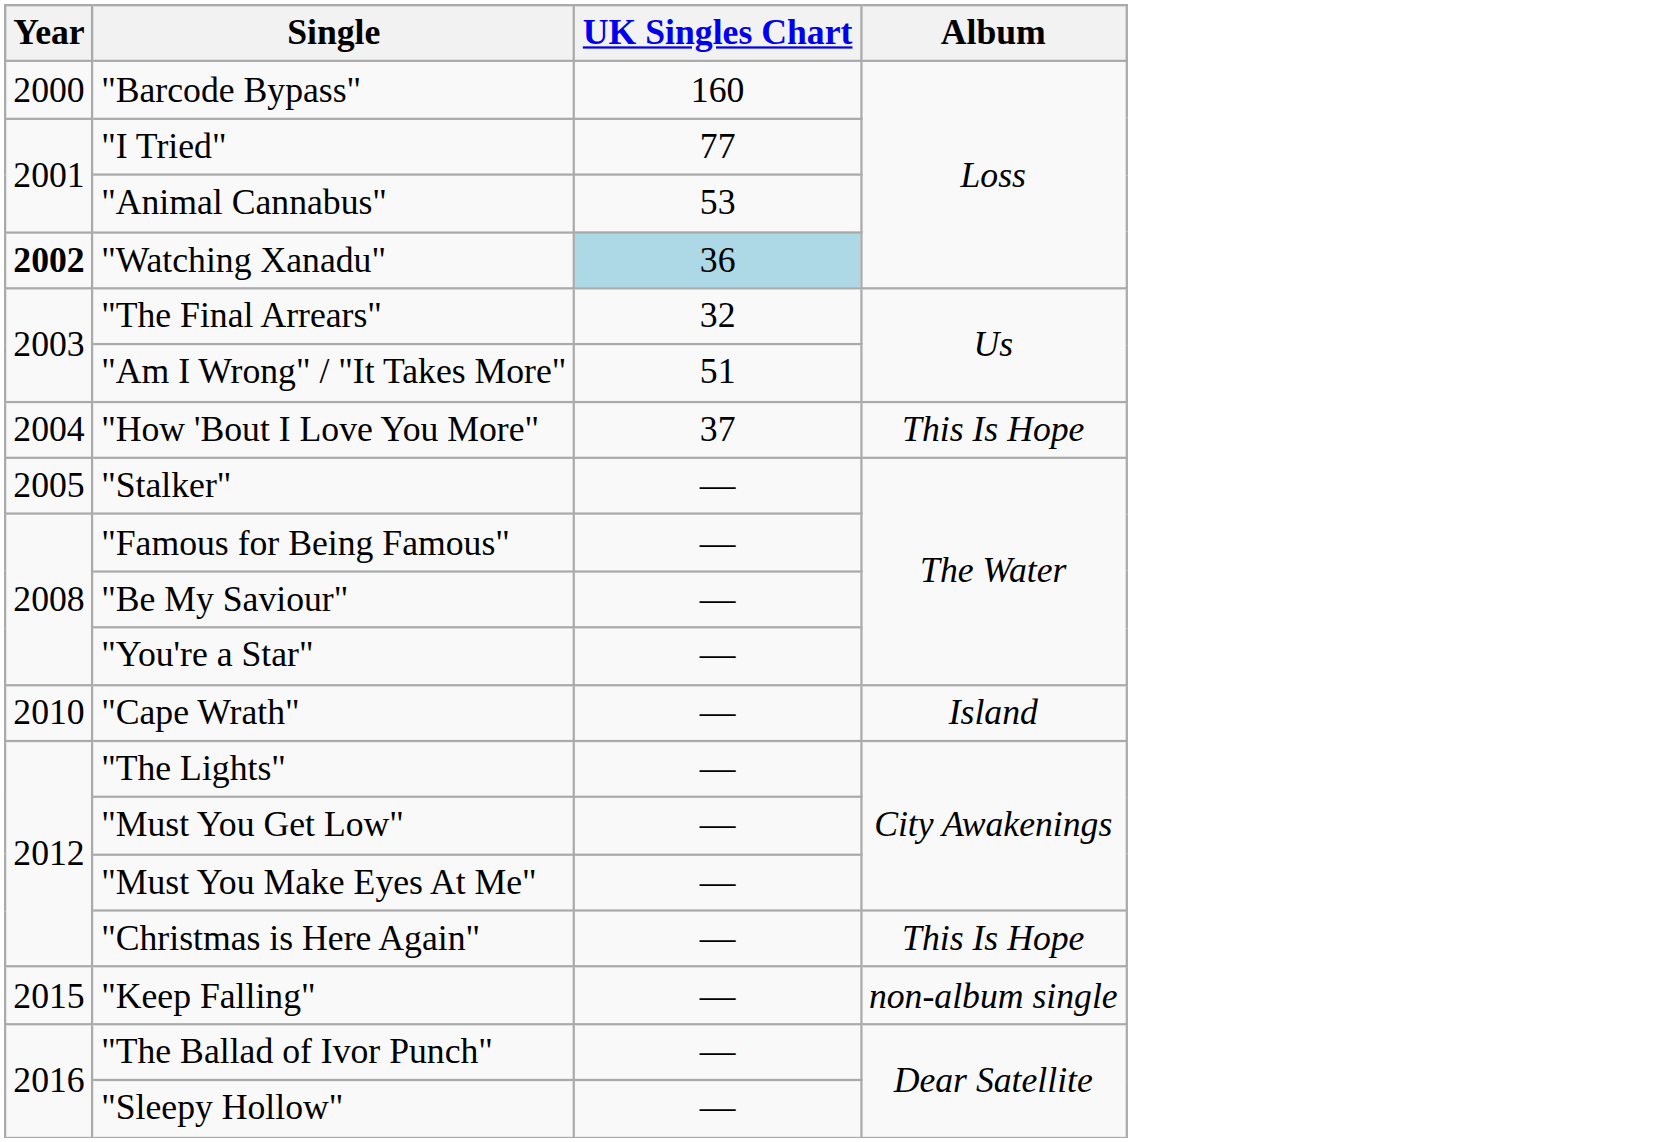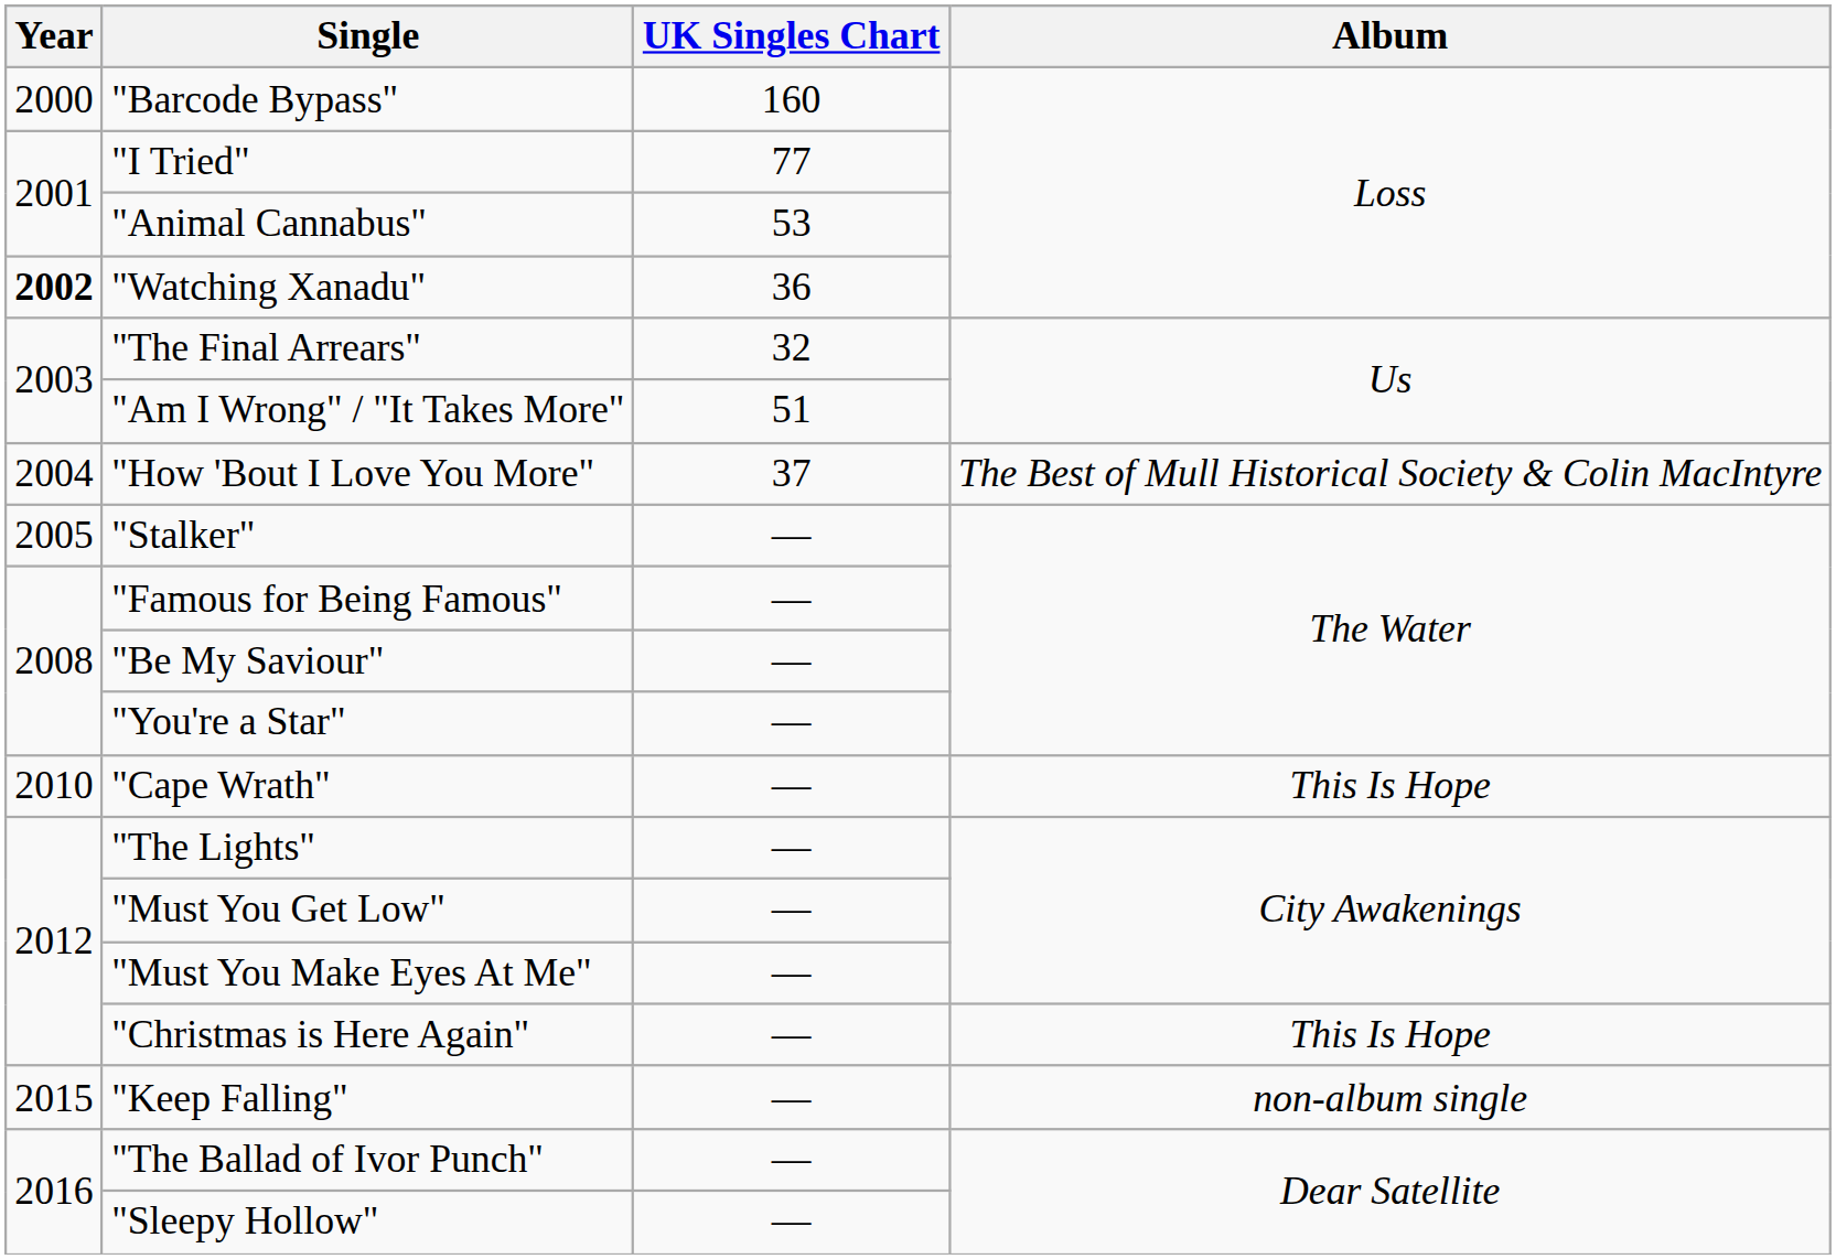"Watching Xanadu" | UK Singles Chart: lightblue background -> no background
"How 'Bout I Love You More" | Album: This Is Hope -> The Best of Mull Historical Society & Colin MacIntyre
"Cape Wrath" | Album: Island -> This Is Hope
